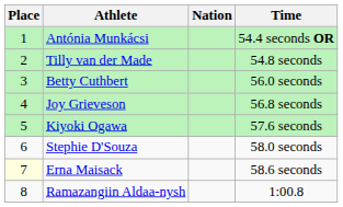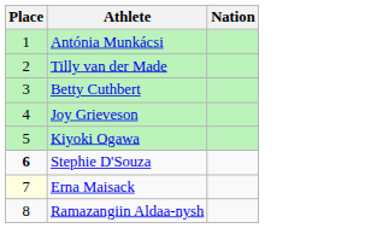- column: Time | 54.4 seconds OR | 54.8 seconds | 56.0 seconds | 56.8 seconds | 57.6 seconds | 58.0 seconds | 58.6 seconds | 1:00.8
Stephie D'Souza | Place: normal -> bold
